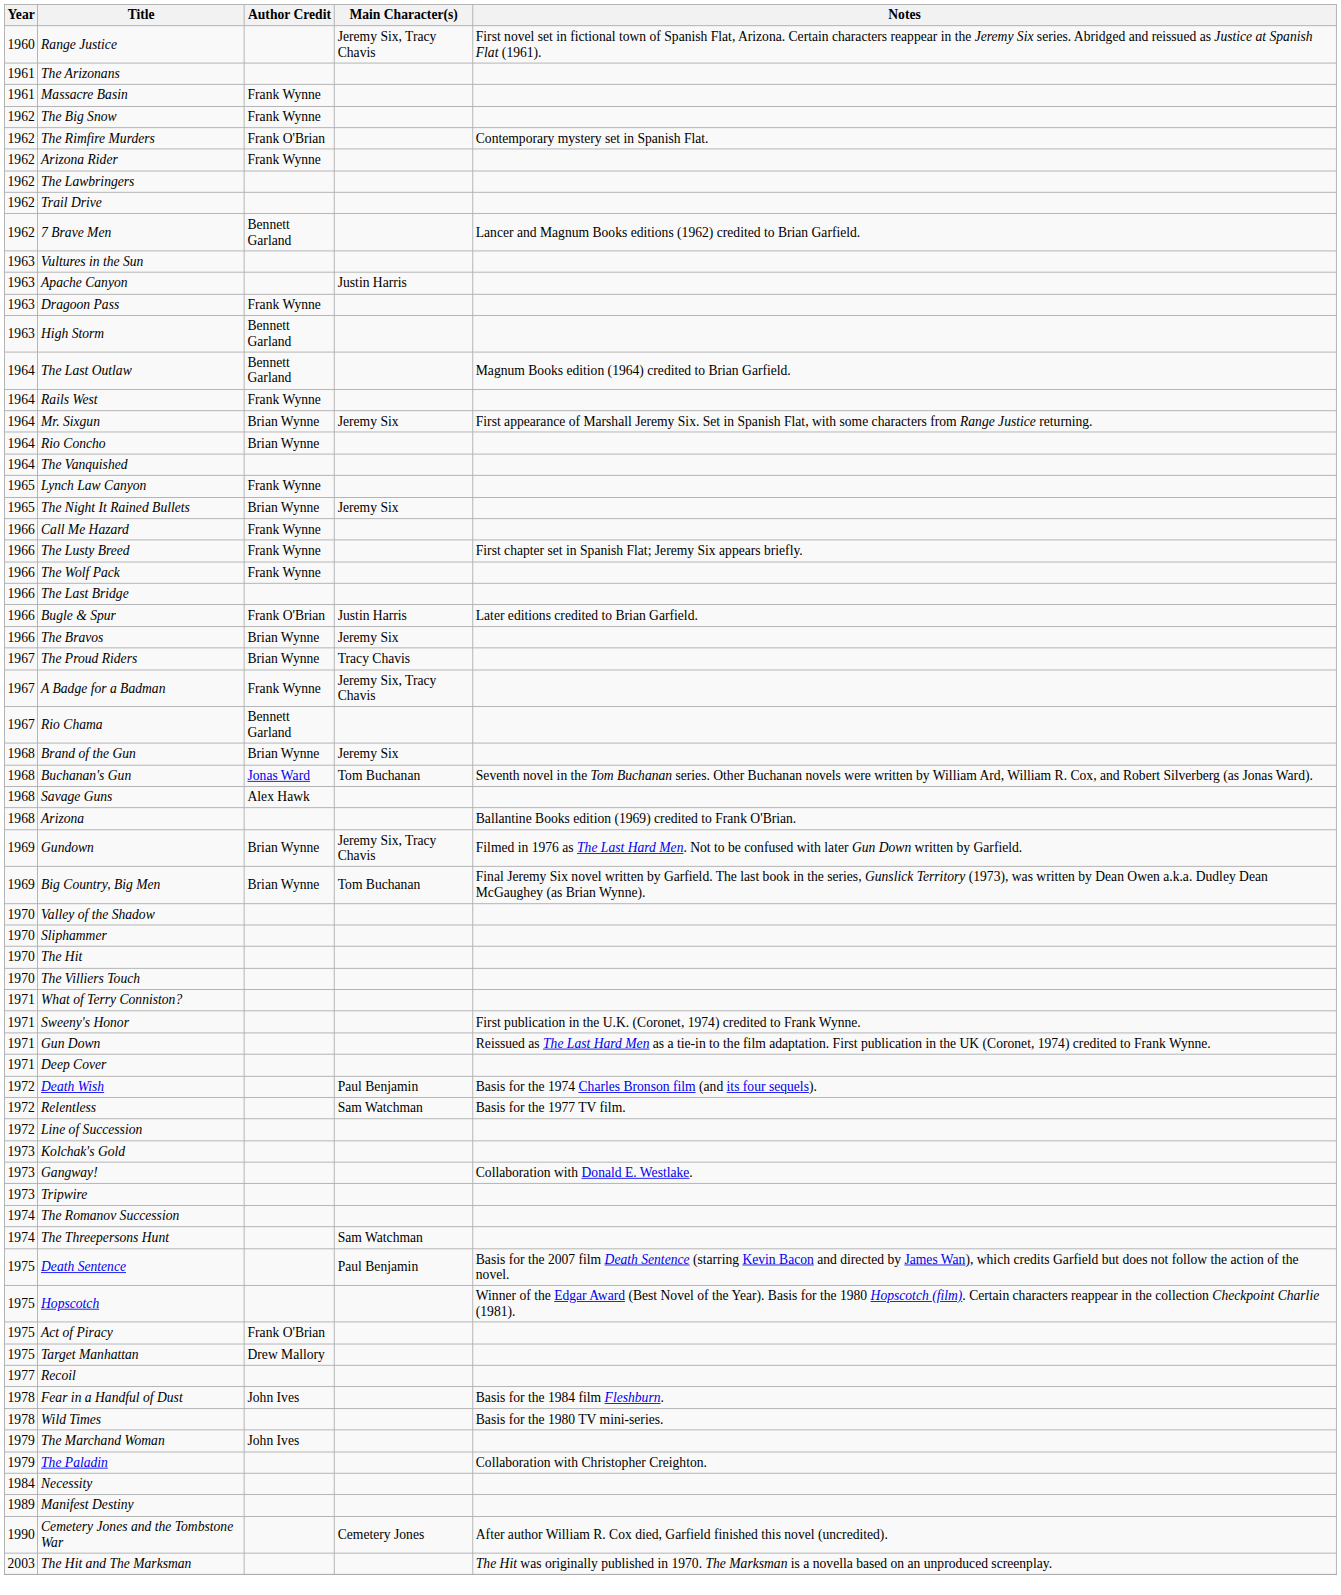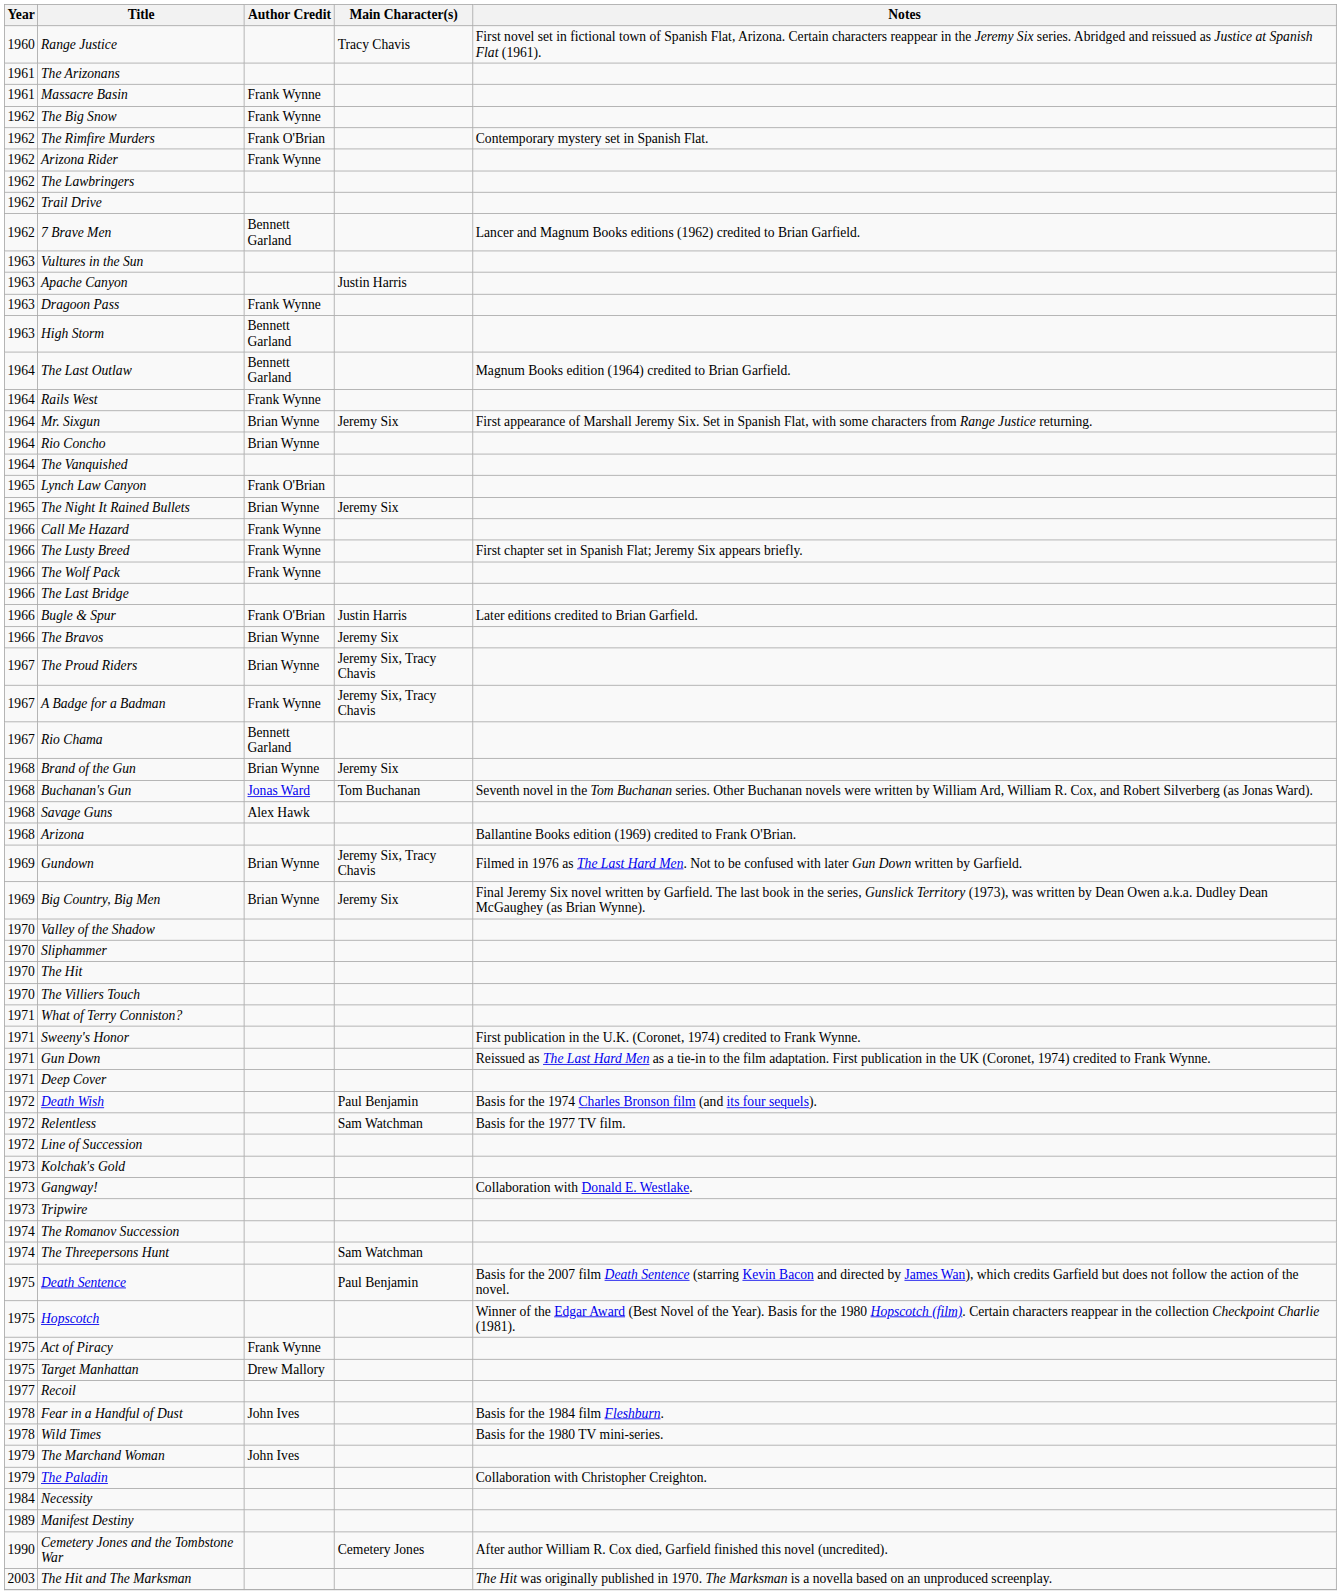Range Justice | Main Character(s): Jeremy Six, Tracy Chavis -> Tracy Chavis
Lynch Law Canyon | Author Credit: Frank Wynne -> Frank O'Brian
The Proud Riders | Main Character(s): Tracy Chavis -> Jeremy Six, Tracy Chavis
Big Country, Big Men | Main Character(s): Tom Buchanan -> Jeremy Six
Act of Piracy | Author Credit: Frank O'Brian -> Frank Wynne
